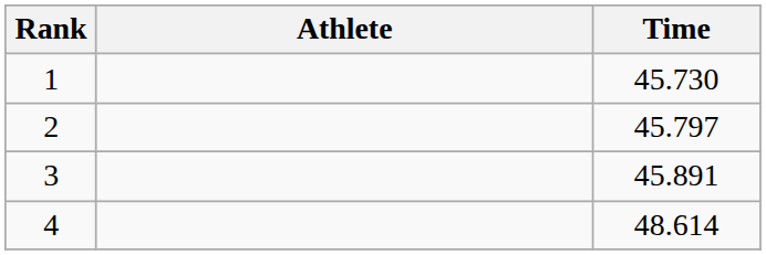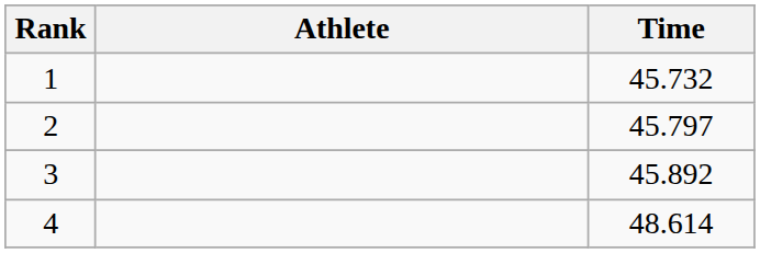1 | Time: 45.730 -> 45.732
3 | Time: 45.891 -> 45.892
